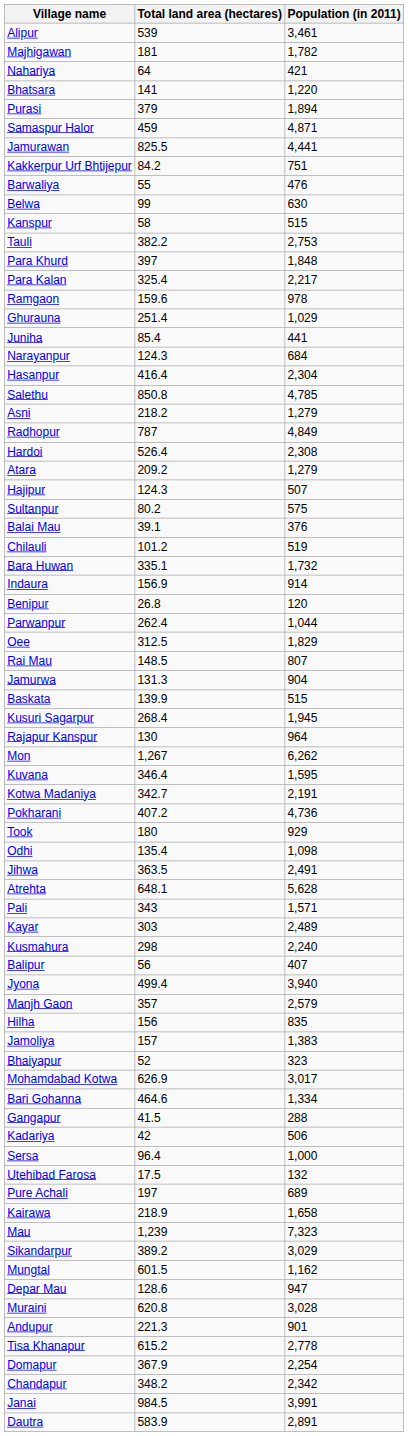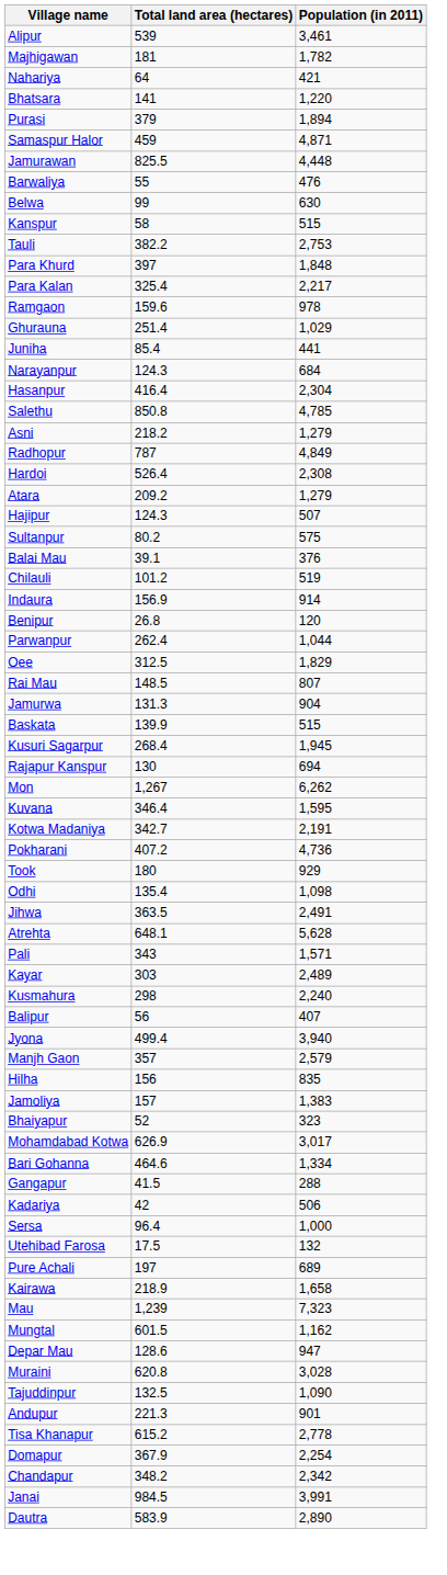Jamurawan | Population (in 2011): 4,441 -> 4,448
- row: Kakkerpur Urf Bhtijepur | 84.2 | 751
- row: Bara Huwan | 335.1 | 1,732
Rajapur Kanspur | Population (in 2011): 964 -> 694
- row: Sikandarpur | 389.2 | 3,029
+ row: Tajuddinpur | 132.5 | 1,090
Dautra | Population (in 2011): 2,891 -> 2,890
